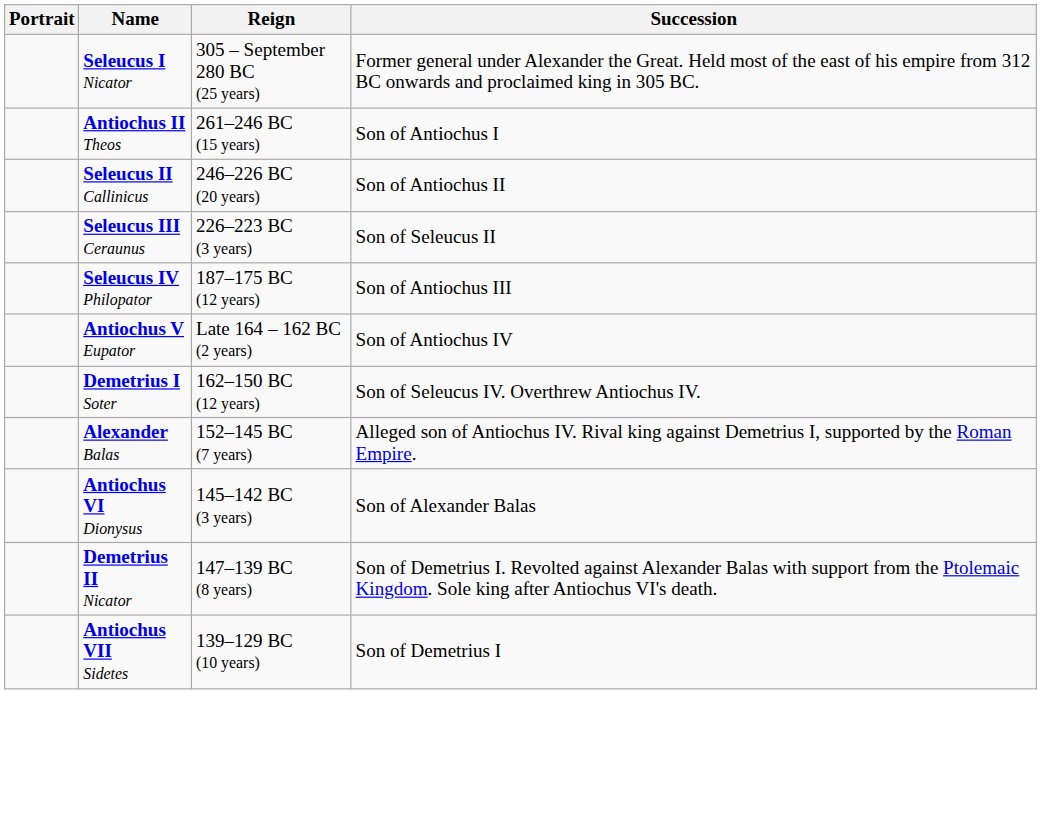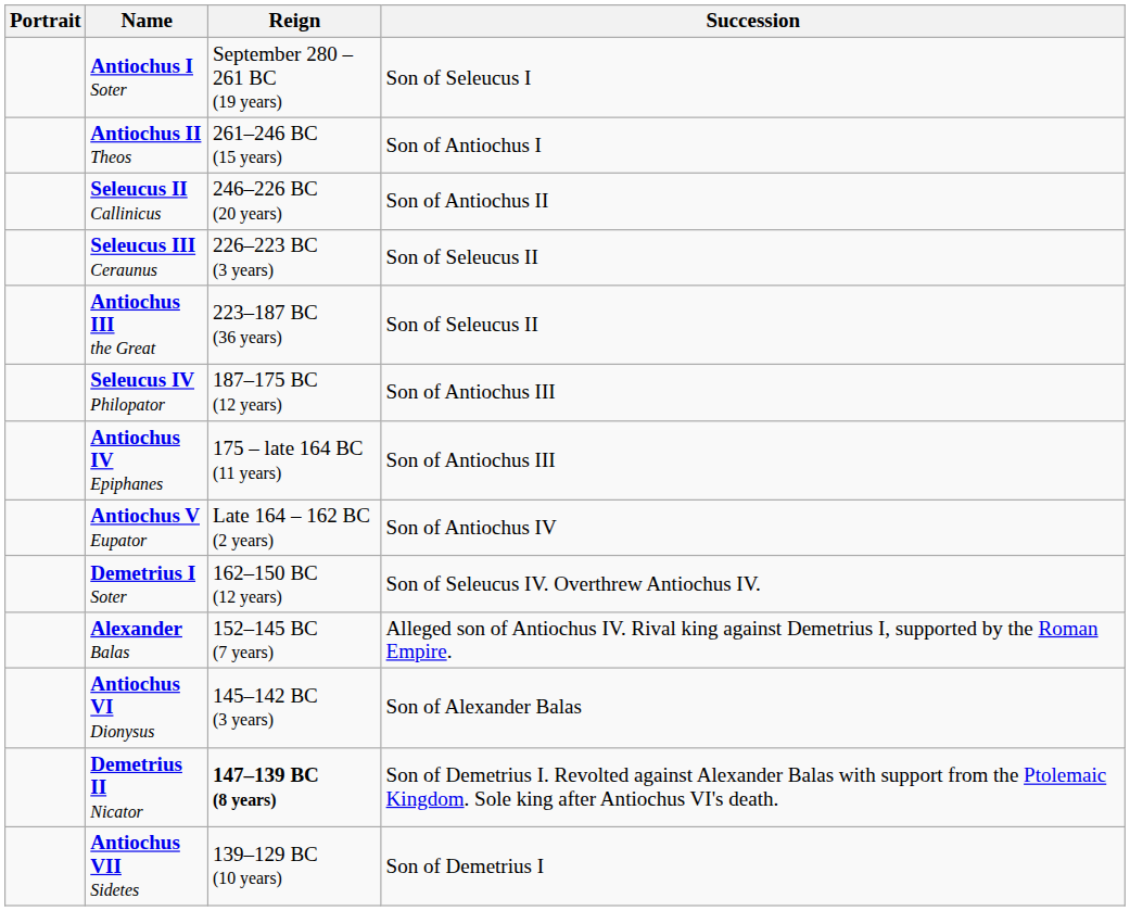- row: Seleucus I Nicator | 305 – September 280 BC (25 years) | Former general under Alexander the Great. Held most of the east of his empire from 312 BC onwards and proclaimed king in 305 BC.
+ row: Antiochus I Soter | September 280 – 261 BC (19 years) | Son of Seleucus I
+ row: Antiochus III the Great | 223–187 BC (36 years) | Son of Seleucus II
+ row: Antiochus IV Epiphanes | 175 – late 164 BC (11 years) | Son of Antiochus III
Demetrius II Nicator | Reign: normal -> bold
